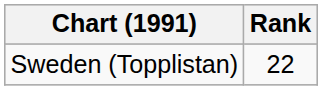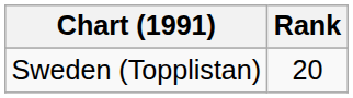Sweden (Topplistan) | Rank: 22 -> 20
